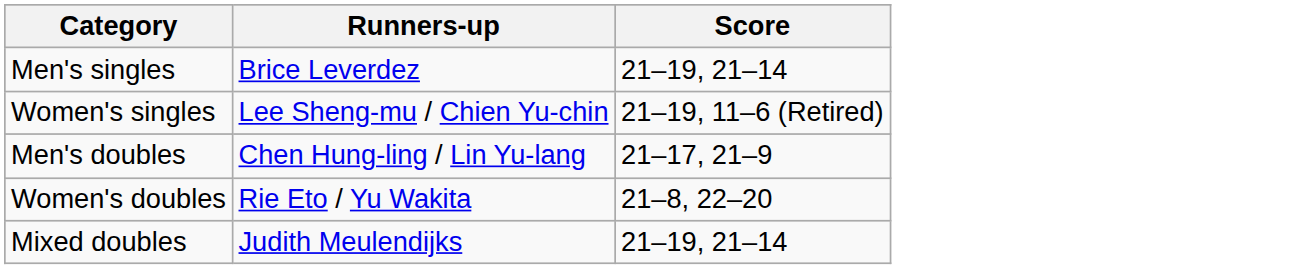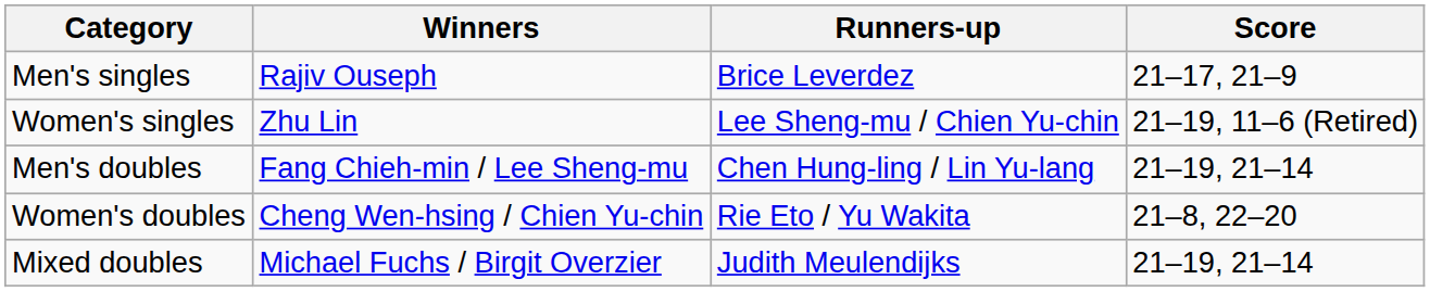+ column: Winners | Rajiv Ouseph | Zhu Lin | Fang Chieh-min / Lee Sheng-mu | Cheng Wen-hsing / Chien Yu-chin | Michael Fuchs / Birgit Overzier
Men's singles | Score: 21–19, 21–14 -> 21–17, 21–9
Men's doubles | Score: 21–17, 21–9 -> 21–19, 21–14
